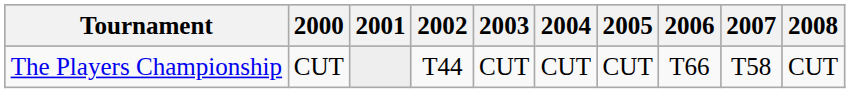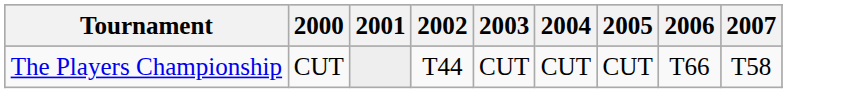- column: 2008 | CUT
